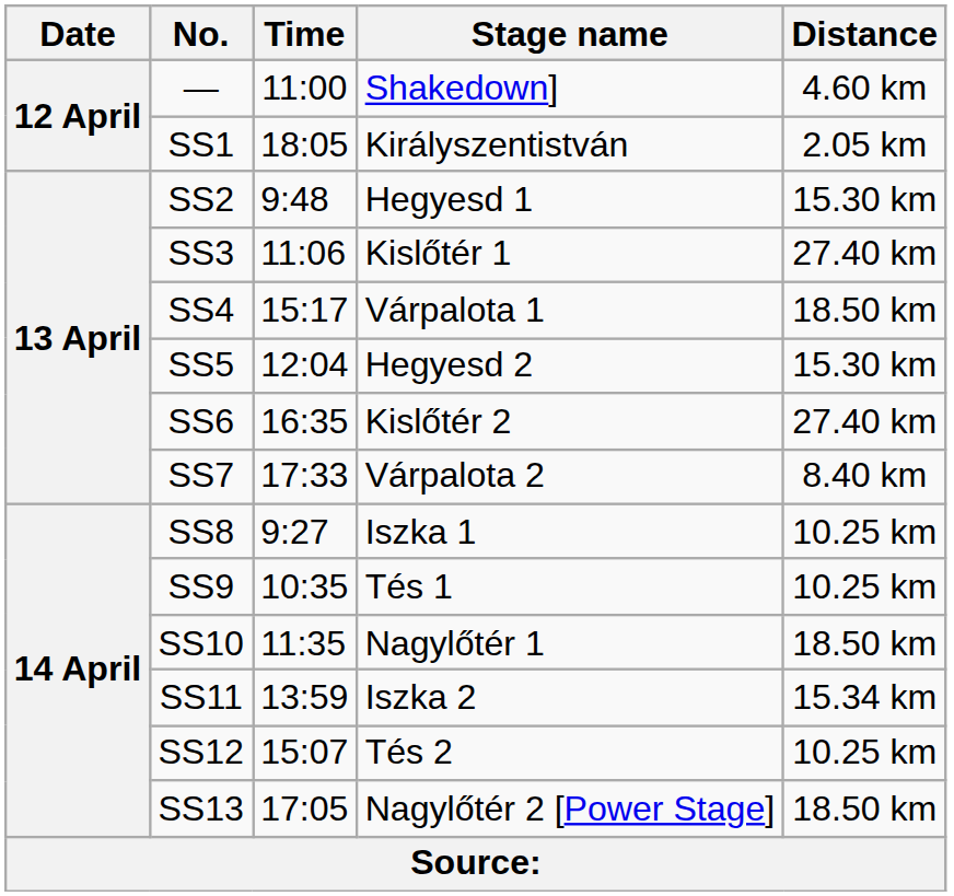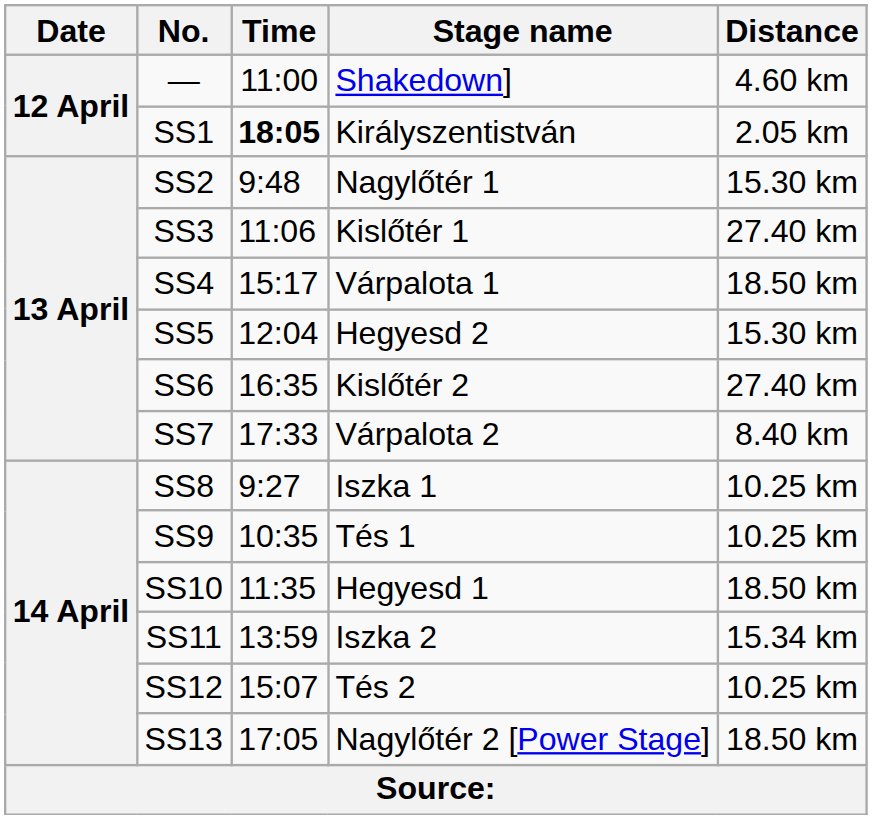SS1 | Time: normal -> bold
SS2 | Stage name: Hegyesd 1 -> Nagylőtér 1
SS10 | Stage name: Nagylőtér 1 -> Hegyesd 1
